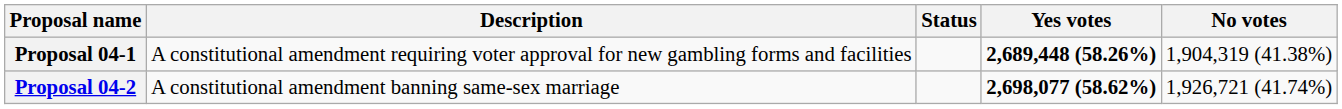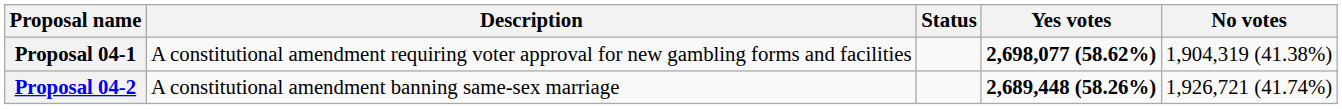Proposal 04-1 | Yes votes: 2,689,448 (58.26%) -> 2,698,077 (58.62%)
Proposal 04-2 | Yes votes: 2,698,077 (58.62%) -> 2,689,448 (58.26%)
